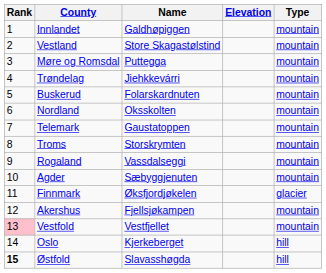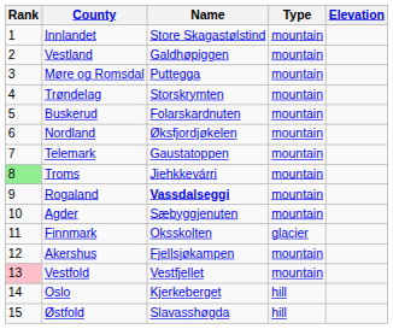columns swapped: Type <-> Elevation
Innlandet | Name: Galdhøpiggen -> Store Skagastølstind
Vestland | Name: Store Skagastølstind -> Galdhøpiggen
Trøndelag | Name: Jiehkkevárri -> Storskrymten
Nordland | Name: Oksskolten -> Øksfjordjøkelen
Troms | Rank: no background -> lightgreen background
Troms | Name: Storskrymten -> Jiehkkevárri
Rogaland | Name: normal -> bold
Finnmark | Name: Øksfjordjøkelen -> Oksskolten
Østfold | Rank: bold -> normal
